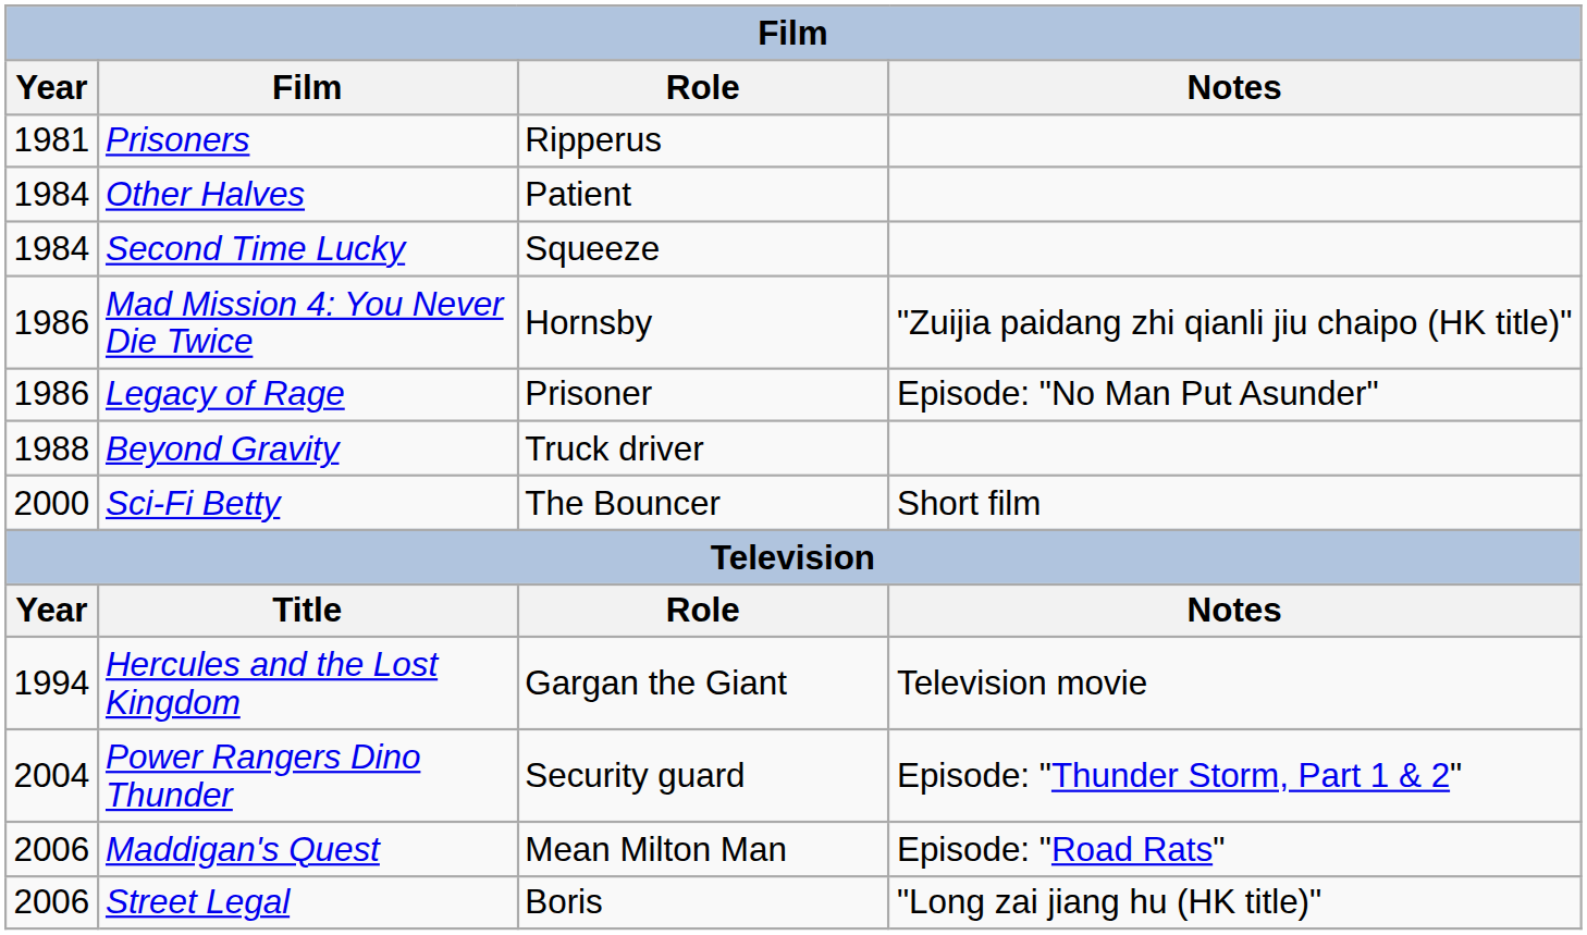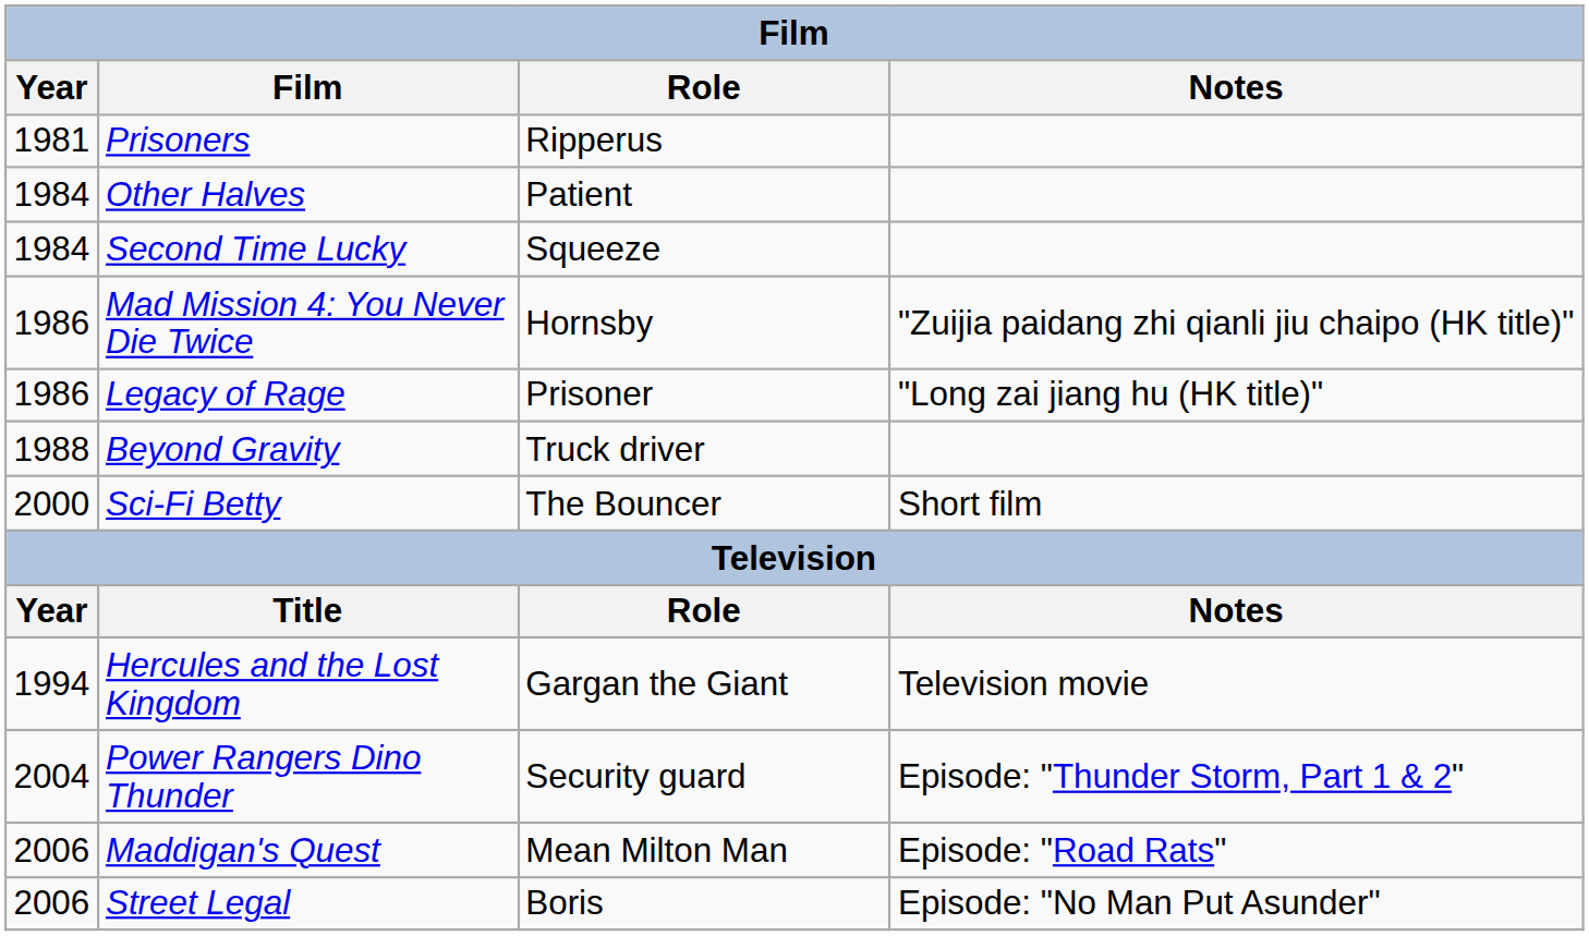Legacy of Rage | Notes: Episode: "No Man Put Asunder" -> "Long zai jiang hu (HK title)"
Street Legal | Notes: "Long zai jiang hu (HK title)" -> Episode: "No Man Put Asunder"
